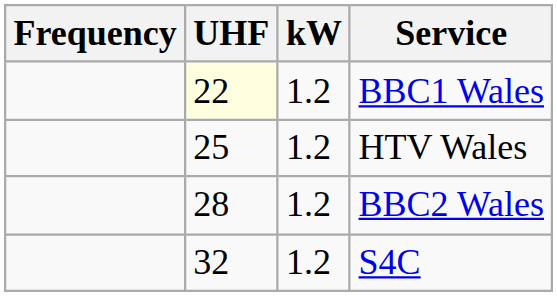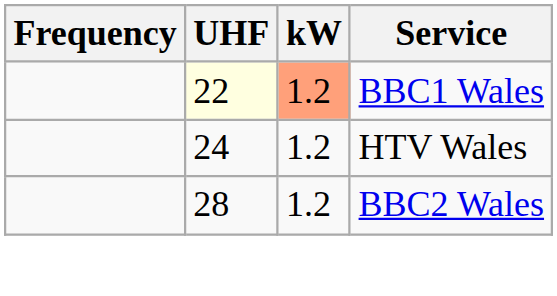BBC1 Wales | kW: no background -> lightsalmon background
HTV Wales | UHF: 25 -> 24
- row: 32 | 1.2 | S4C
